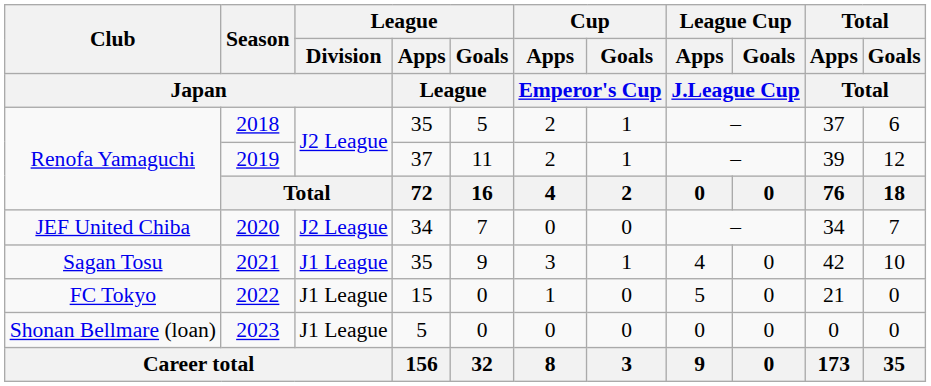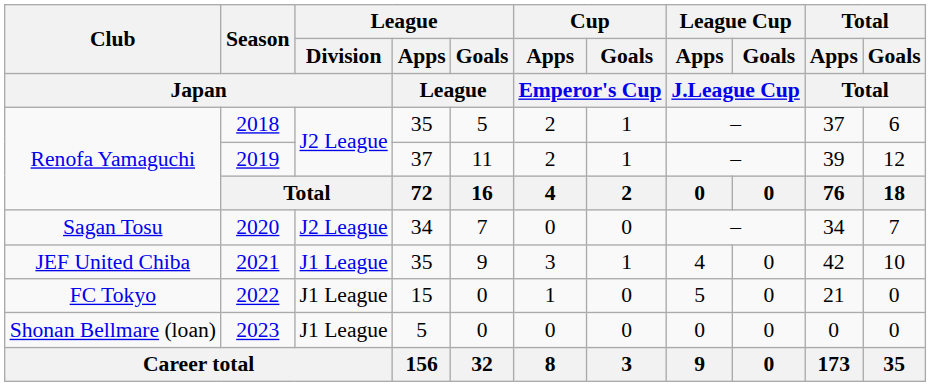2020 | Club / Japan: JEF United Chiba -> Sagan Tosu
2021 | Club / Japan: Sagan Tosu -> JEF United Chiba
